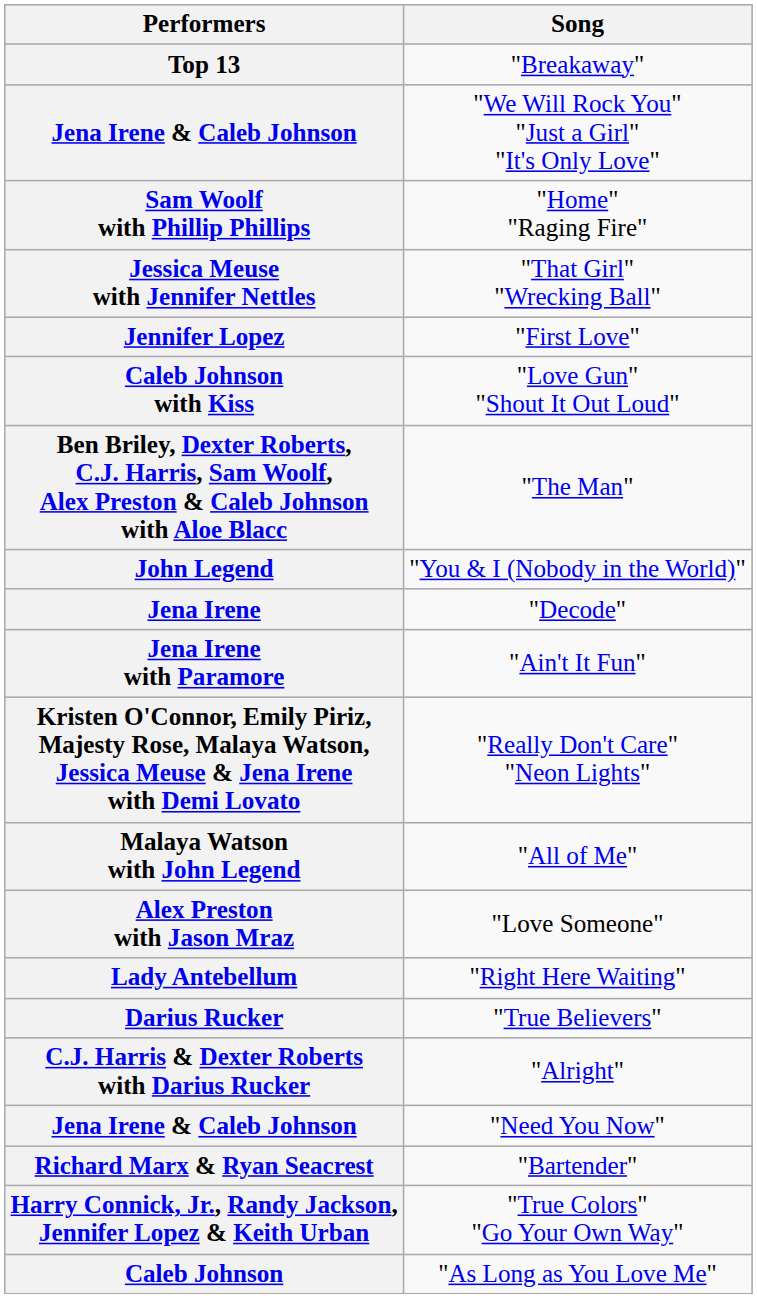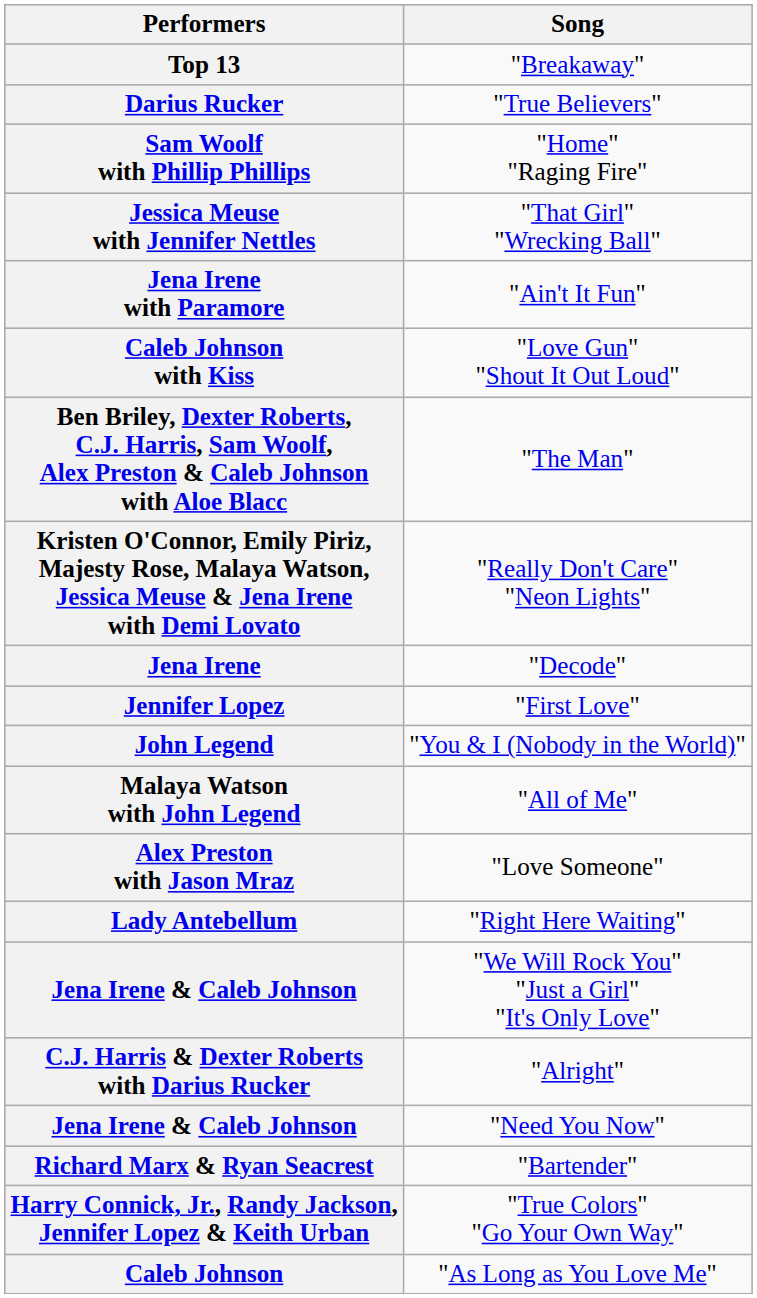rows swapped: "We Will Rock You" "Just a Girl" "It's Only Love" <-> "True Believers"
rows swapped: "First Love" <-> "Ain't It Fun"
rows swapped: "Really Don't Care" "Neon Lights" <-> "You & I (Nobody in the World)"
